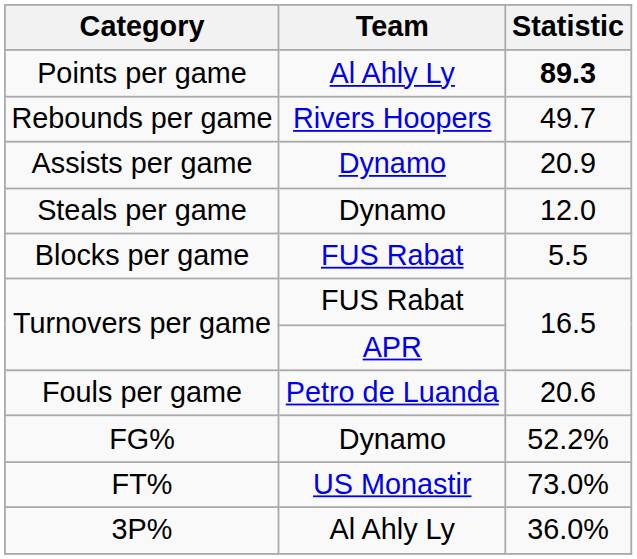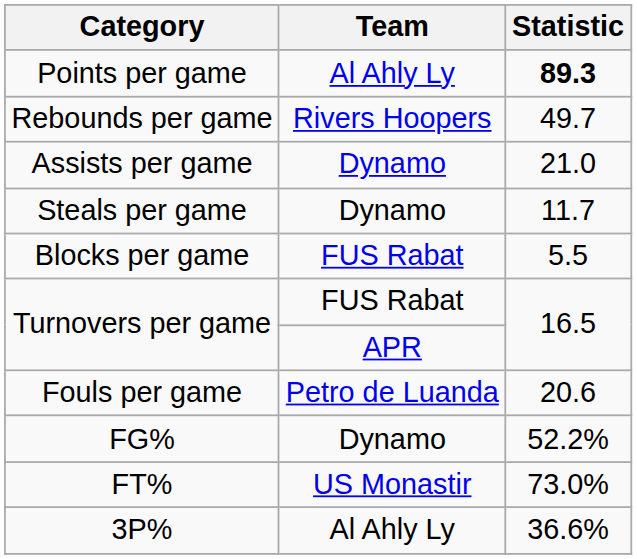Assists per game | Statistic: 20.9 -> 21.0
Steals per game | Statistic: 12.0 -> 11.7
3P% | Statistic: 36.0% -> 36.6%
